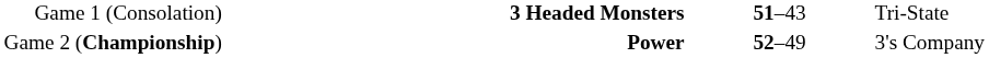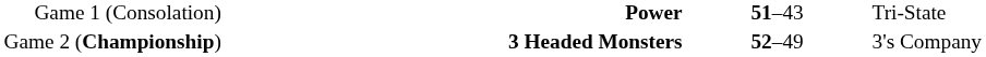Game 1 (Consolation) | column 2: 3 Headed Monsters -> Power
Game 2 (Championship) | column 2: Power -> 3 Headed Monsters
